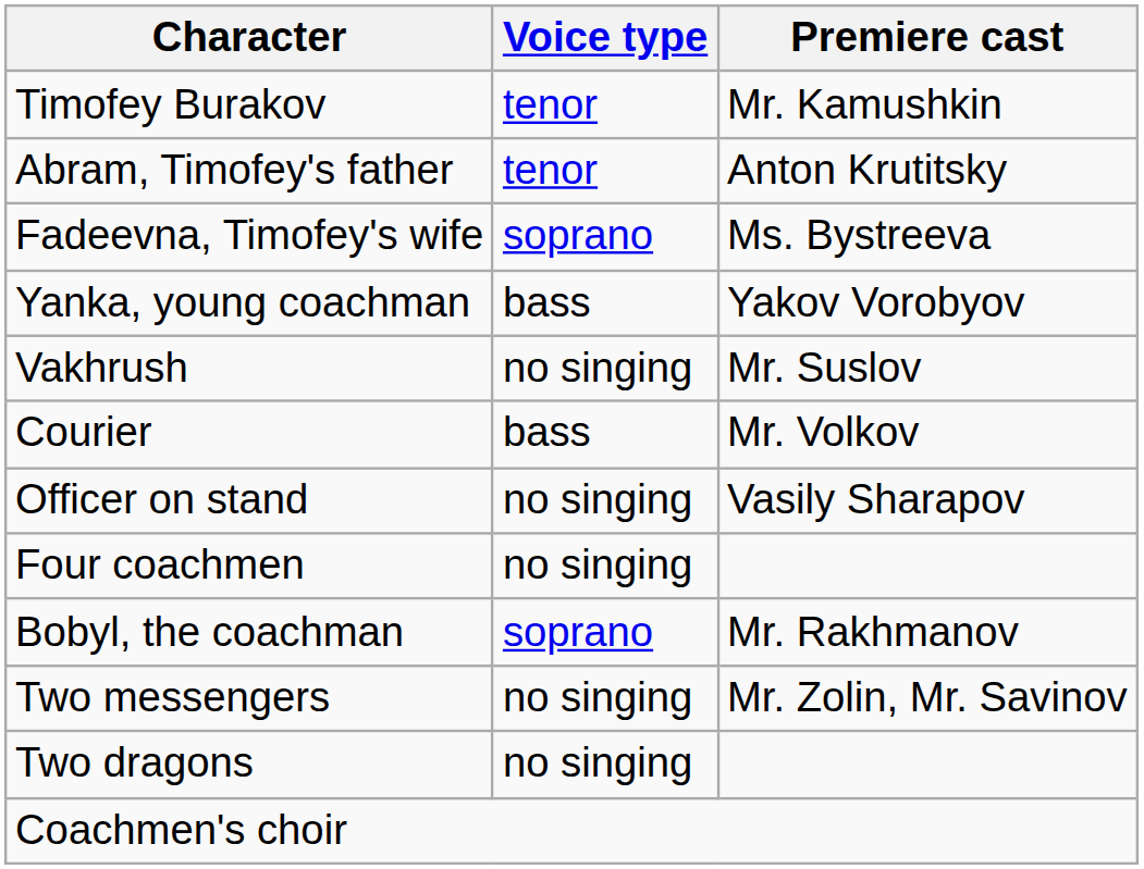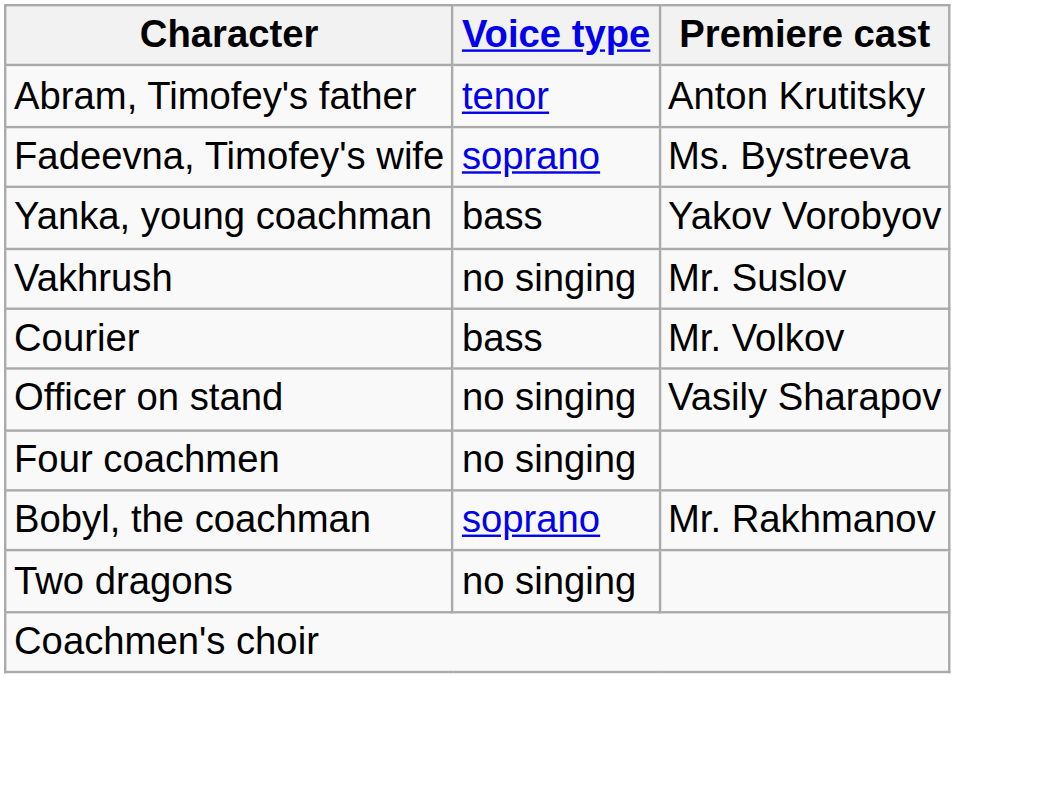- row: Timofey Burakov | tenor | Mr. Kamushkin
- row: Two messengers | no singing | Mr. Zolin, Mr. Savinov
